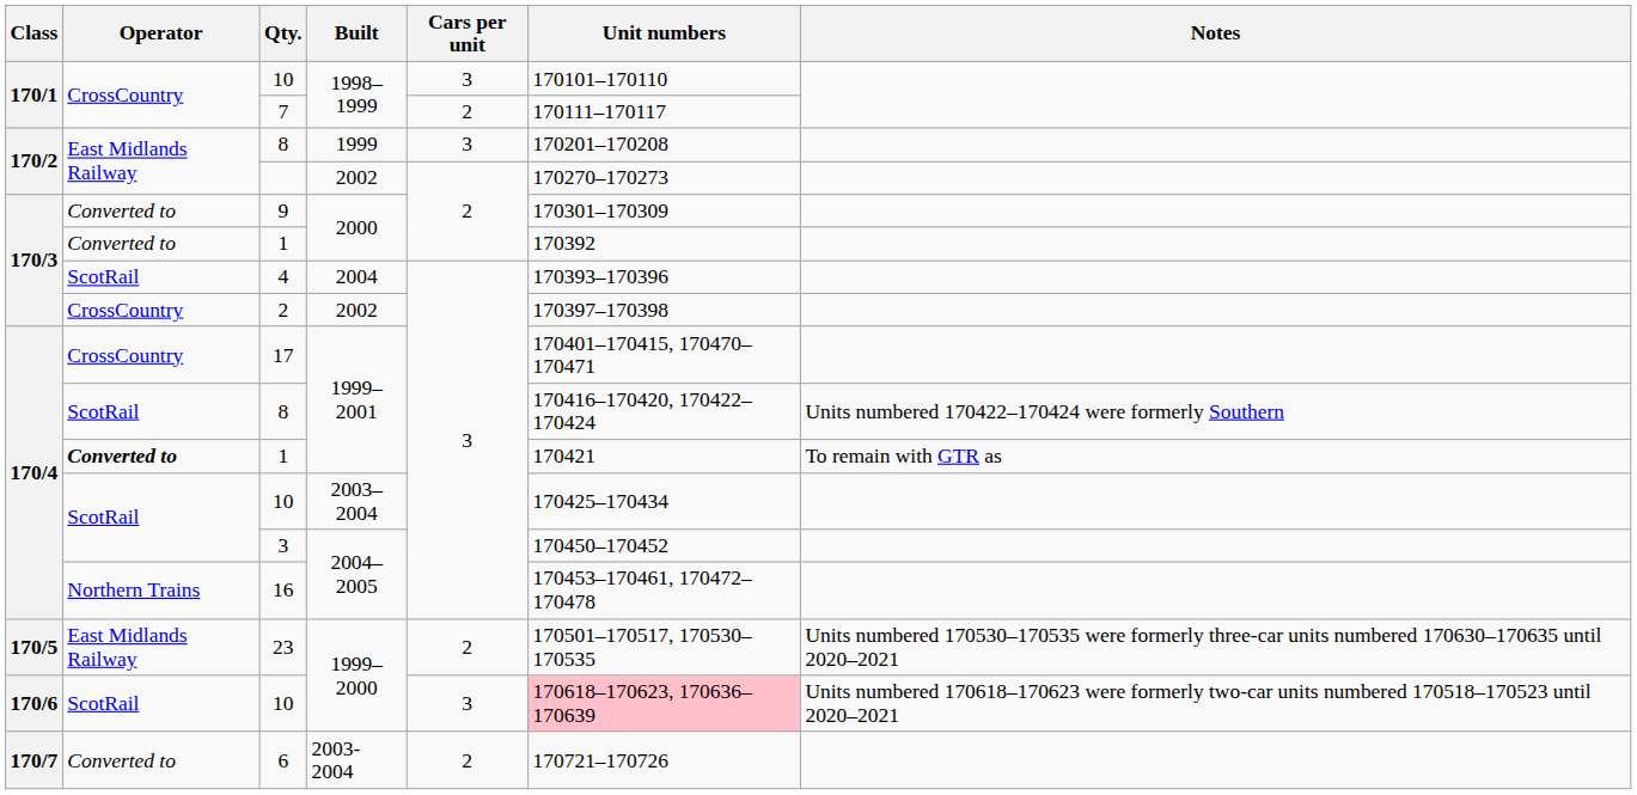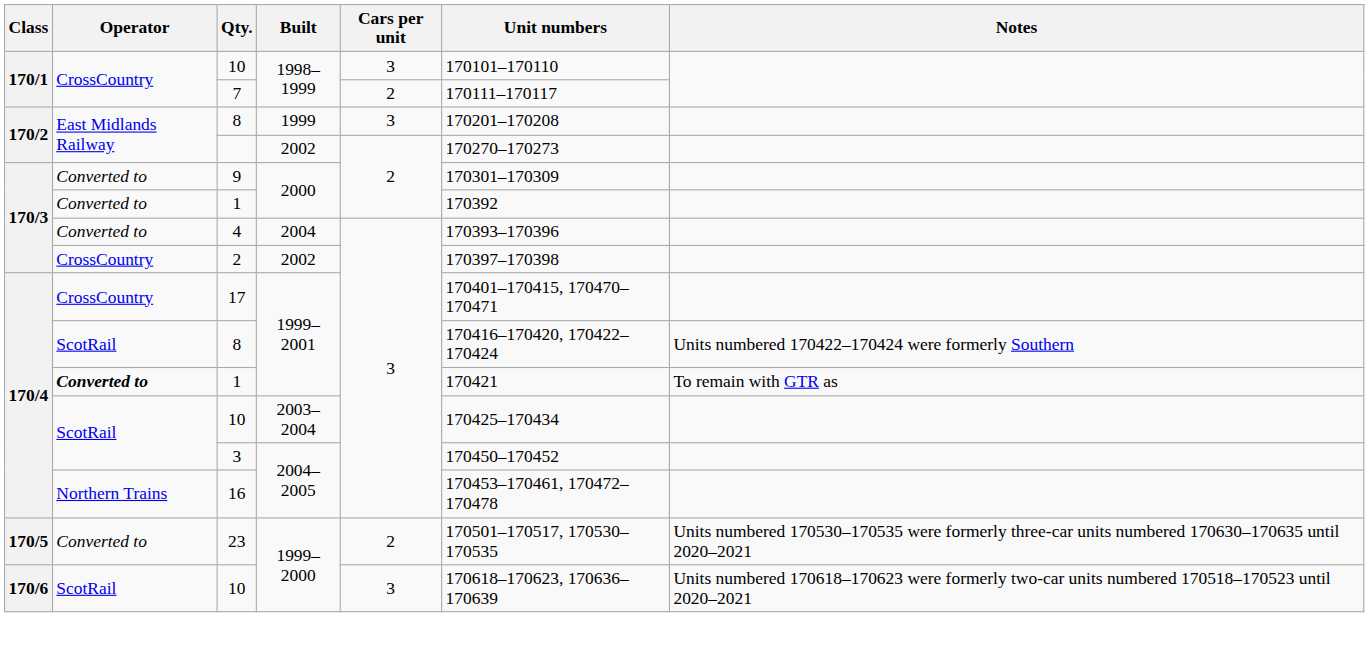4 | Operator: ScotRail -> Converted to
23 | Operator: East Midlands Railway -> Converted to
10 / 1999–2000 | Unit numbers: pink background -> no background
- row: 170/7 | Converted to | 6 | 2003-2004 | 2 | 170721–170726
